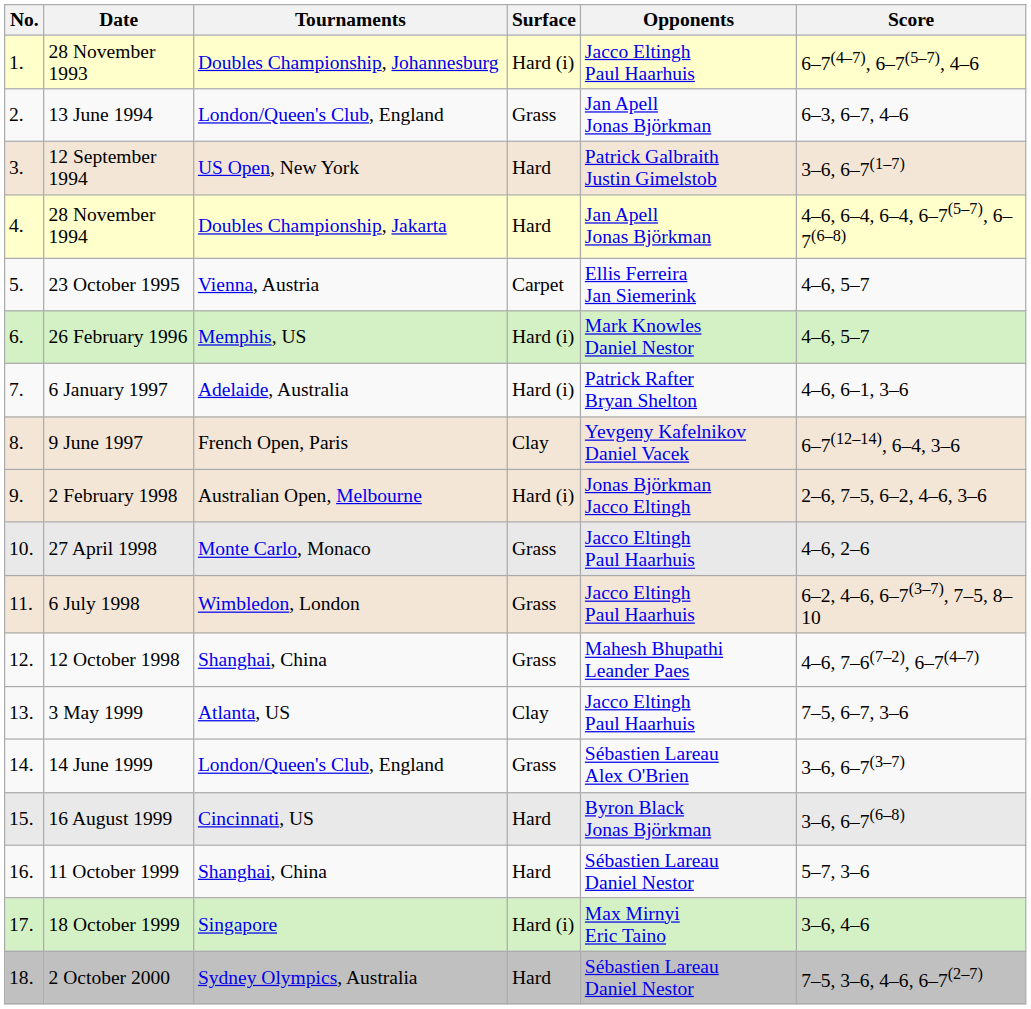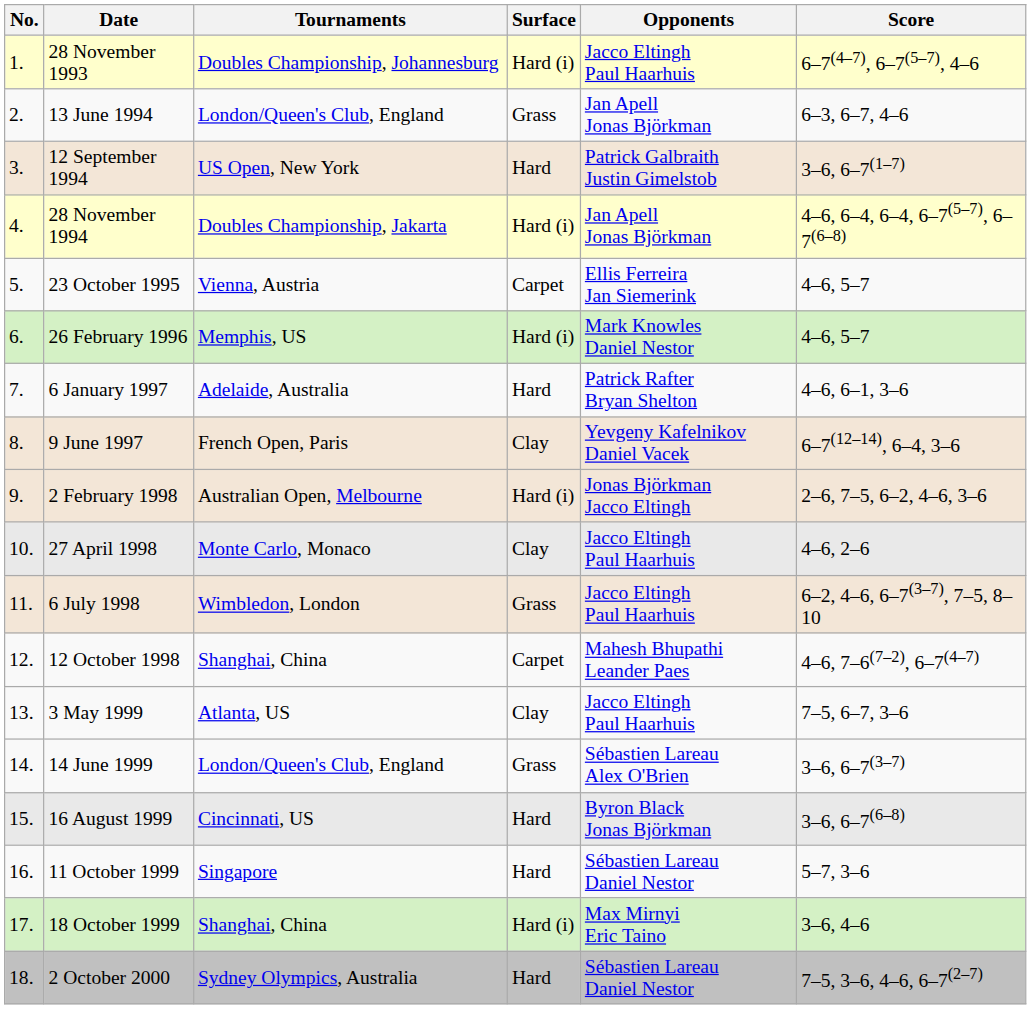28 November 1994 | Surface: Hard -> Hard (i)
6 January 1997 | Surface: Hard (i) -> Hard
27 April 1998 | Surface: Grass -> Clay
12 October 1998 | Surface: Grass -> Carpet
11 October 1999 | Tournaments: Shanghai, China -> Singapore
18 October 1999 | Tournaments: Singapore -> Shanghai, China
